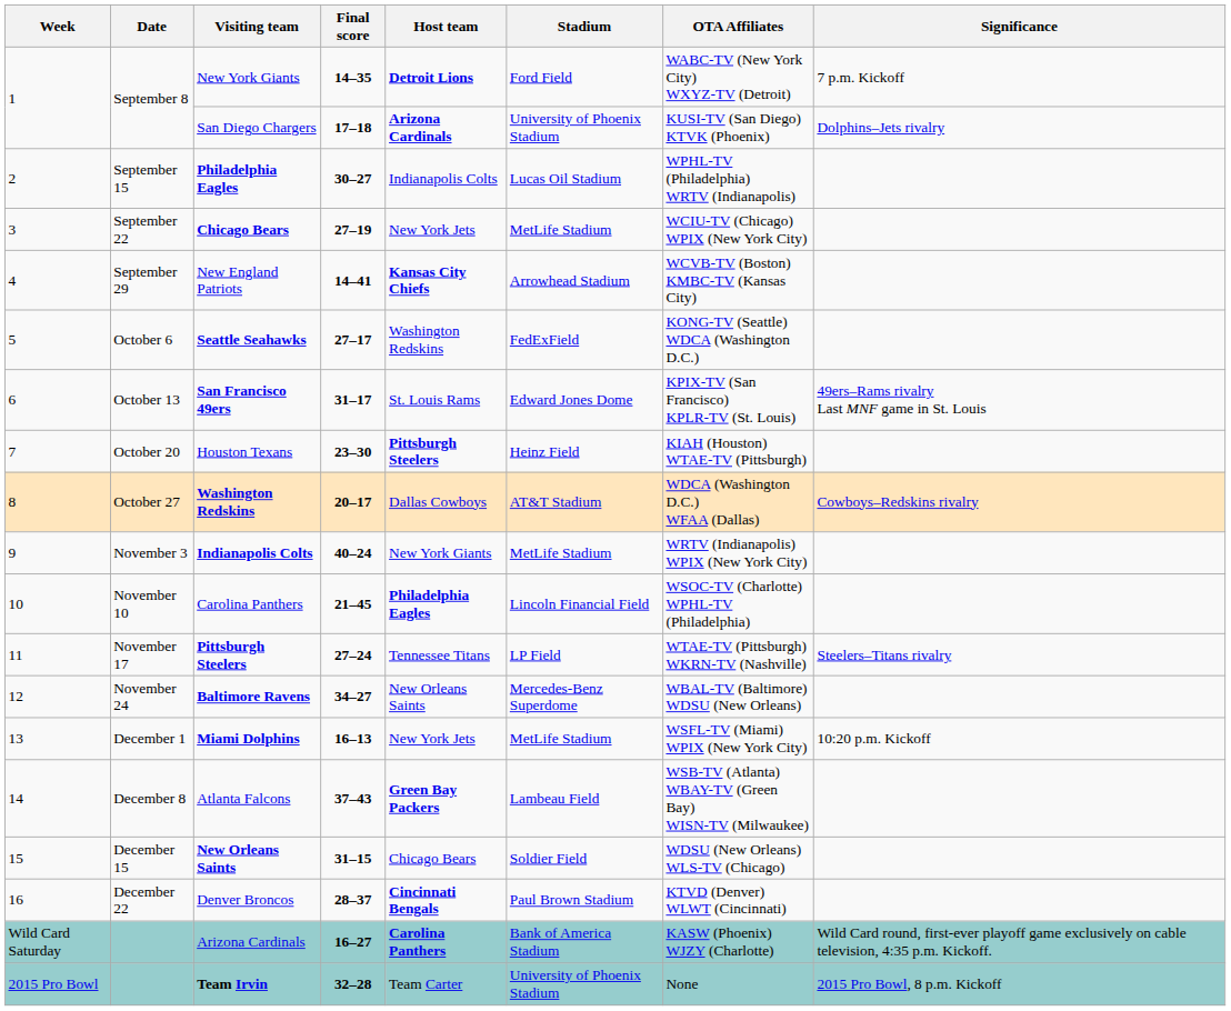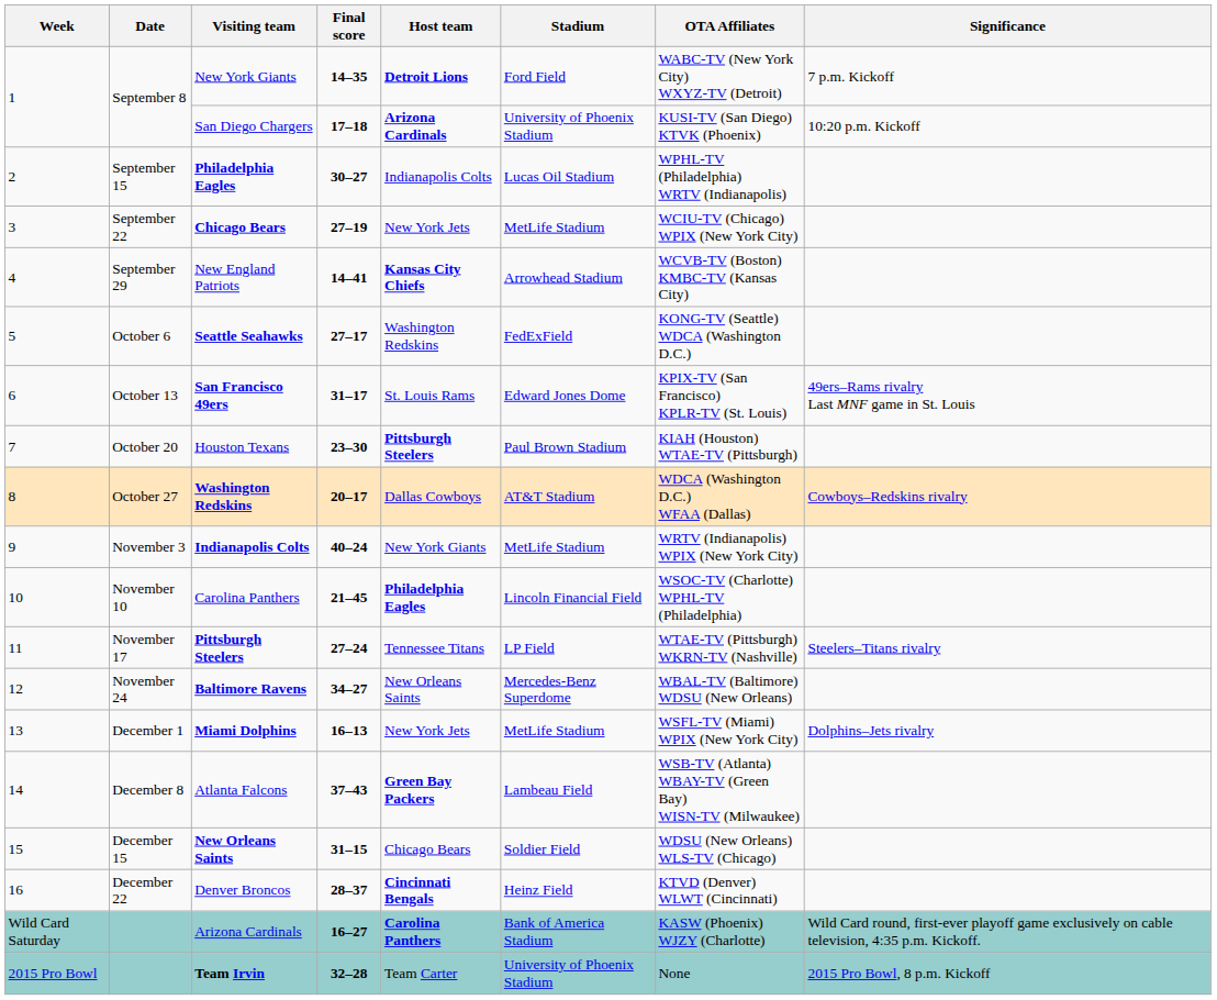San Diego Chargers | Significance: Dolphins–Jets rivalry -> 10:20 p.m. Kickoff
Houston Texans | Stadium: Heinz Field -> Paul Brown Stadium
Miami Dolphins | Significance: 10:20 p.m. Kickoff -> Dolphins–Jets rivalry
Denver Broncos | Stadium: Paul Brown Stadium -> Heinz Field
